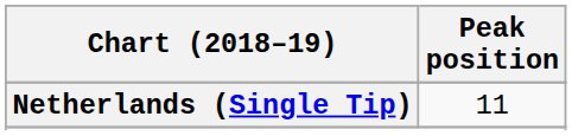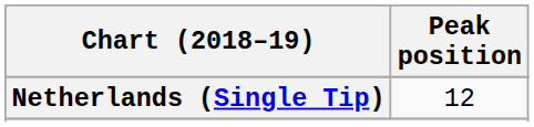Netherlands (Single Tip) | Peak position: 11 -> 12
